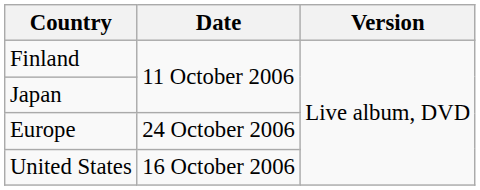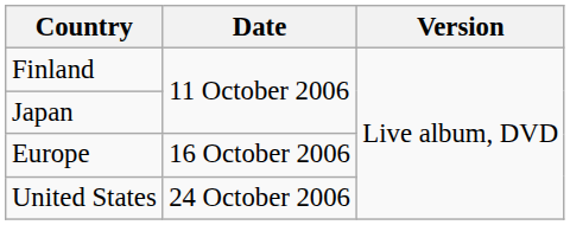Europe | Date: 24 October 2006 -> 16 October 2006
United States | Date: 16 October 2006 -> 24 October 2006
